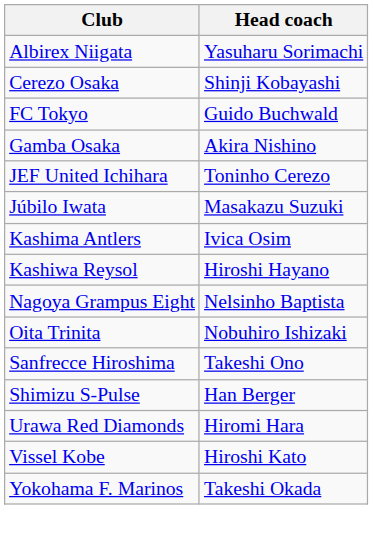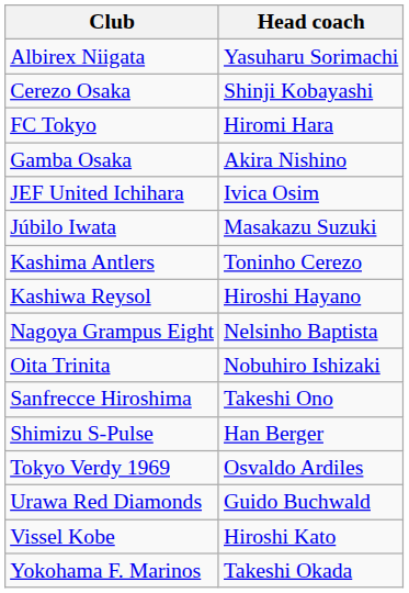FC Tokyo | Head coach: Guido Buchwald -> Hiromi Hara
JEF United Ichihara | Head coach: Toninho Cerezo -> Ivica Osim
Kashima Antlers | Head coach: Ivica Osim -> Toninho Cerezo
+ row: Tokyo Verdy 1969 | Osvaldo Ardiles
Urawa Red Diamonds | Head coach: Hiromi Hara -> Guido Buchwald
